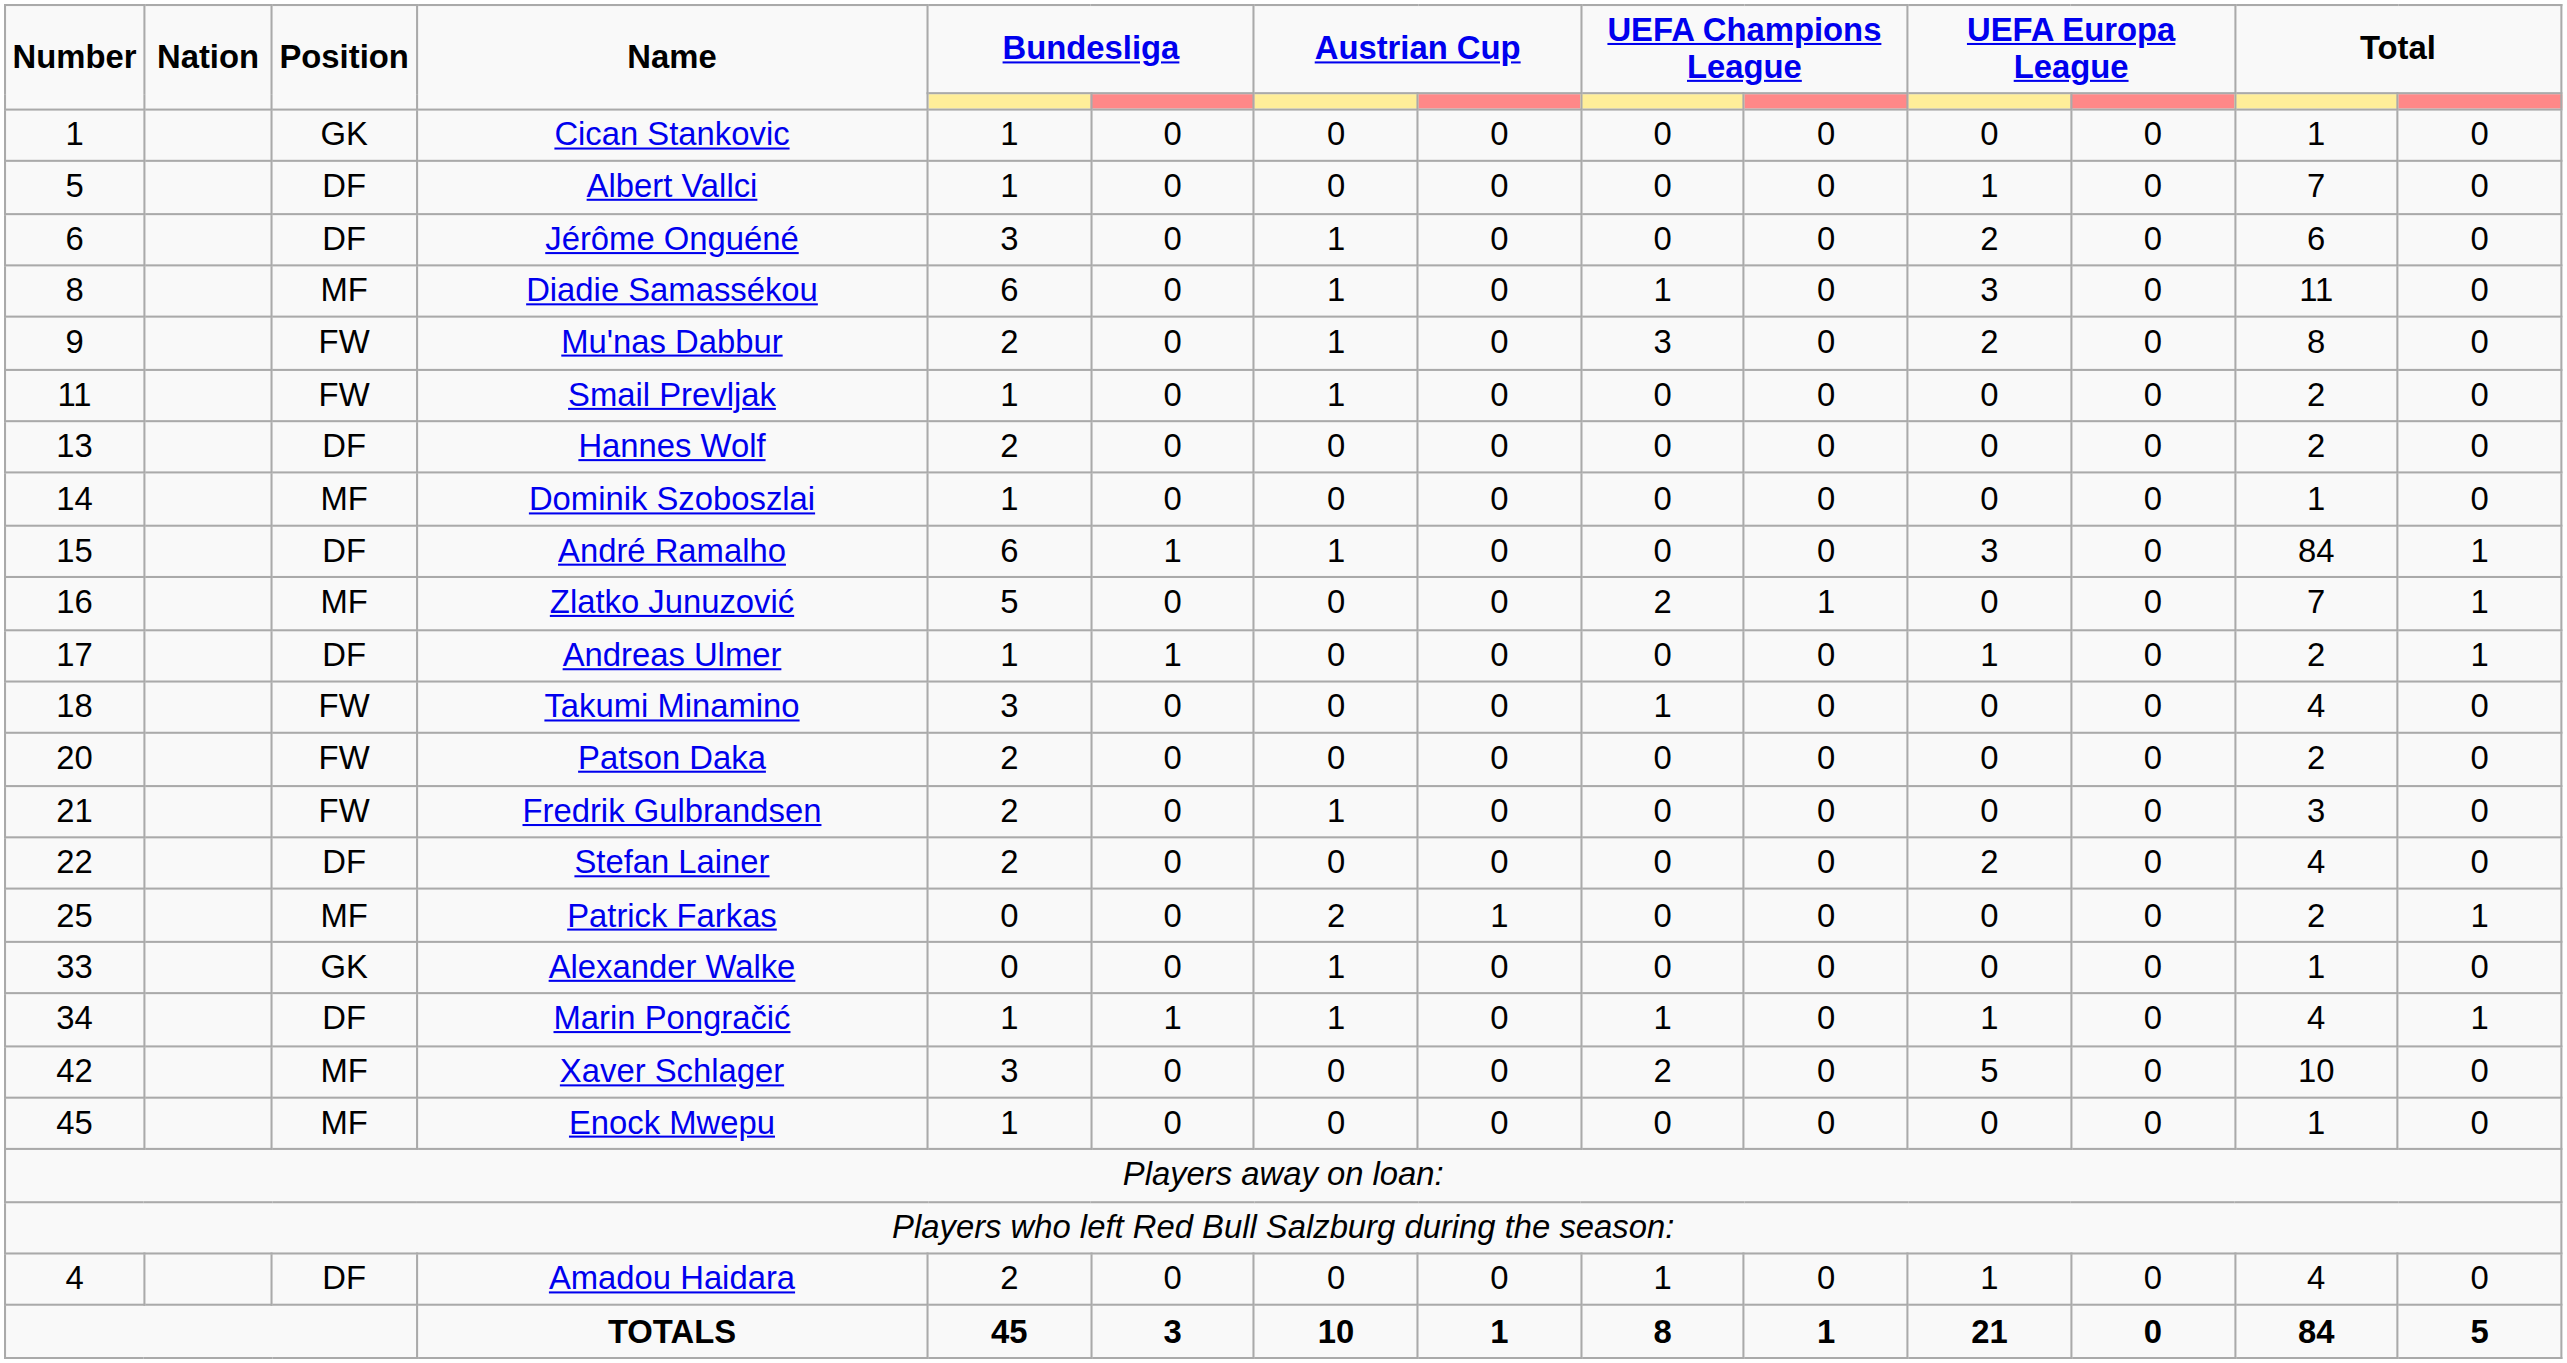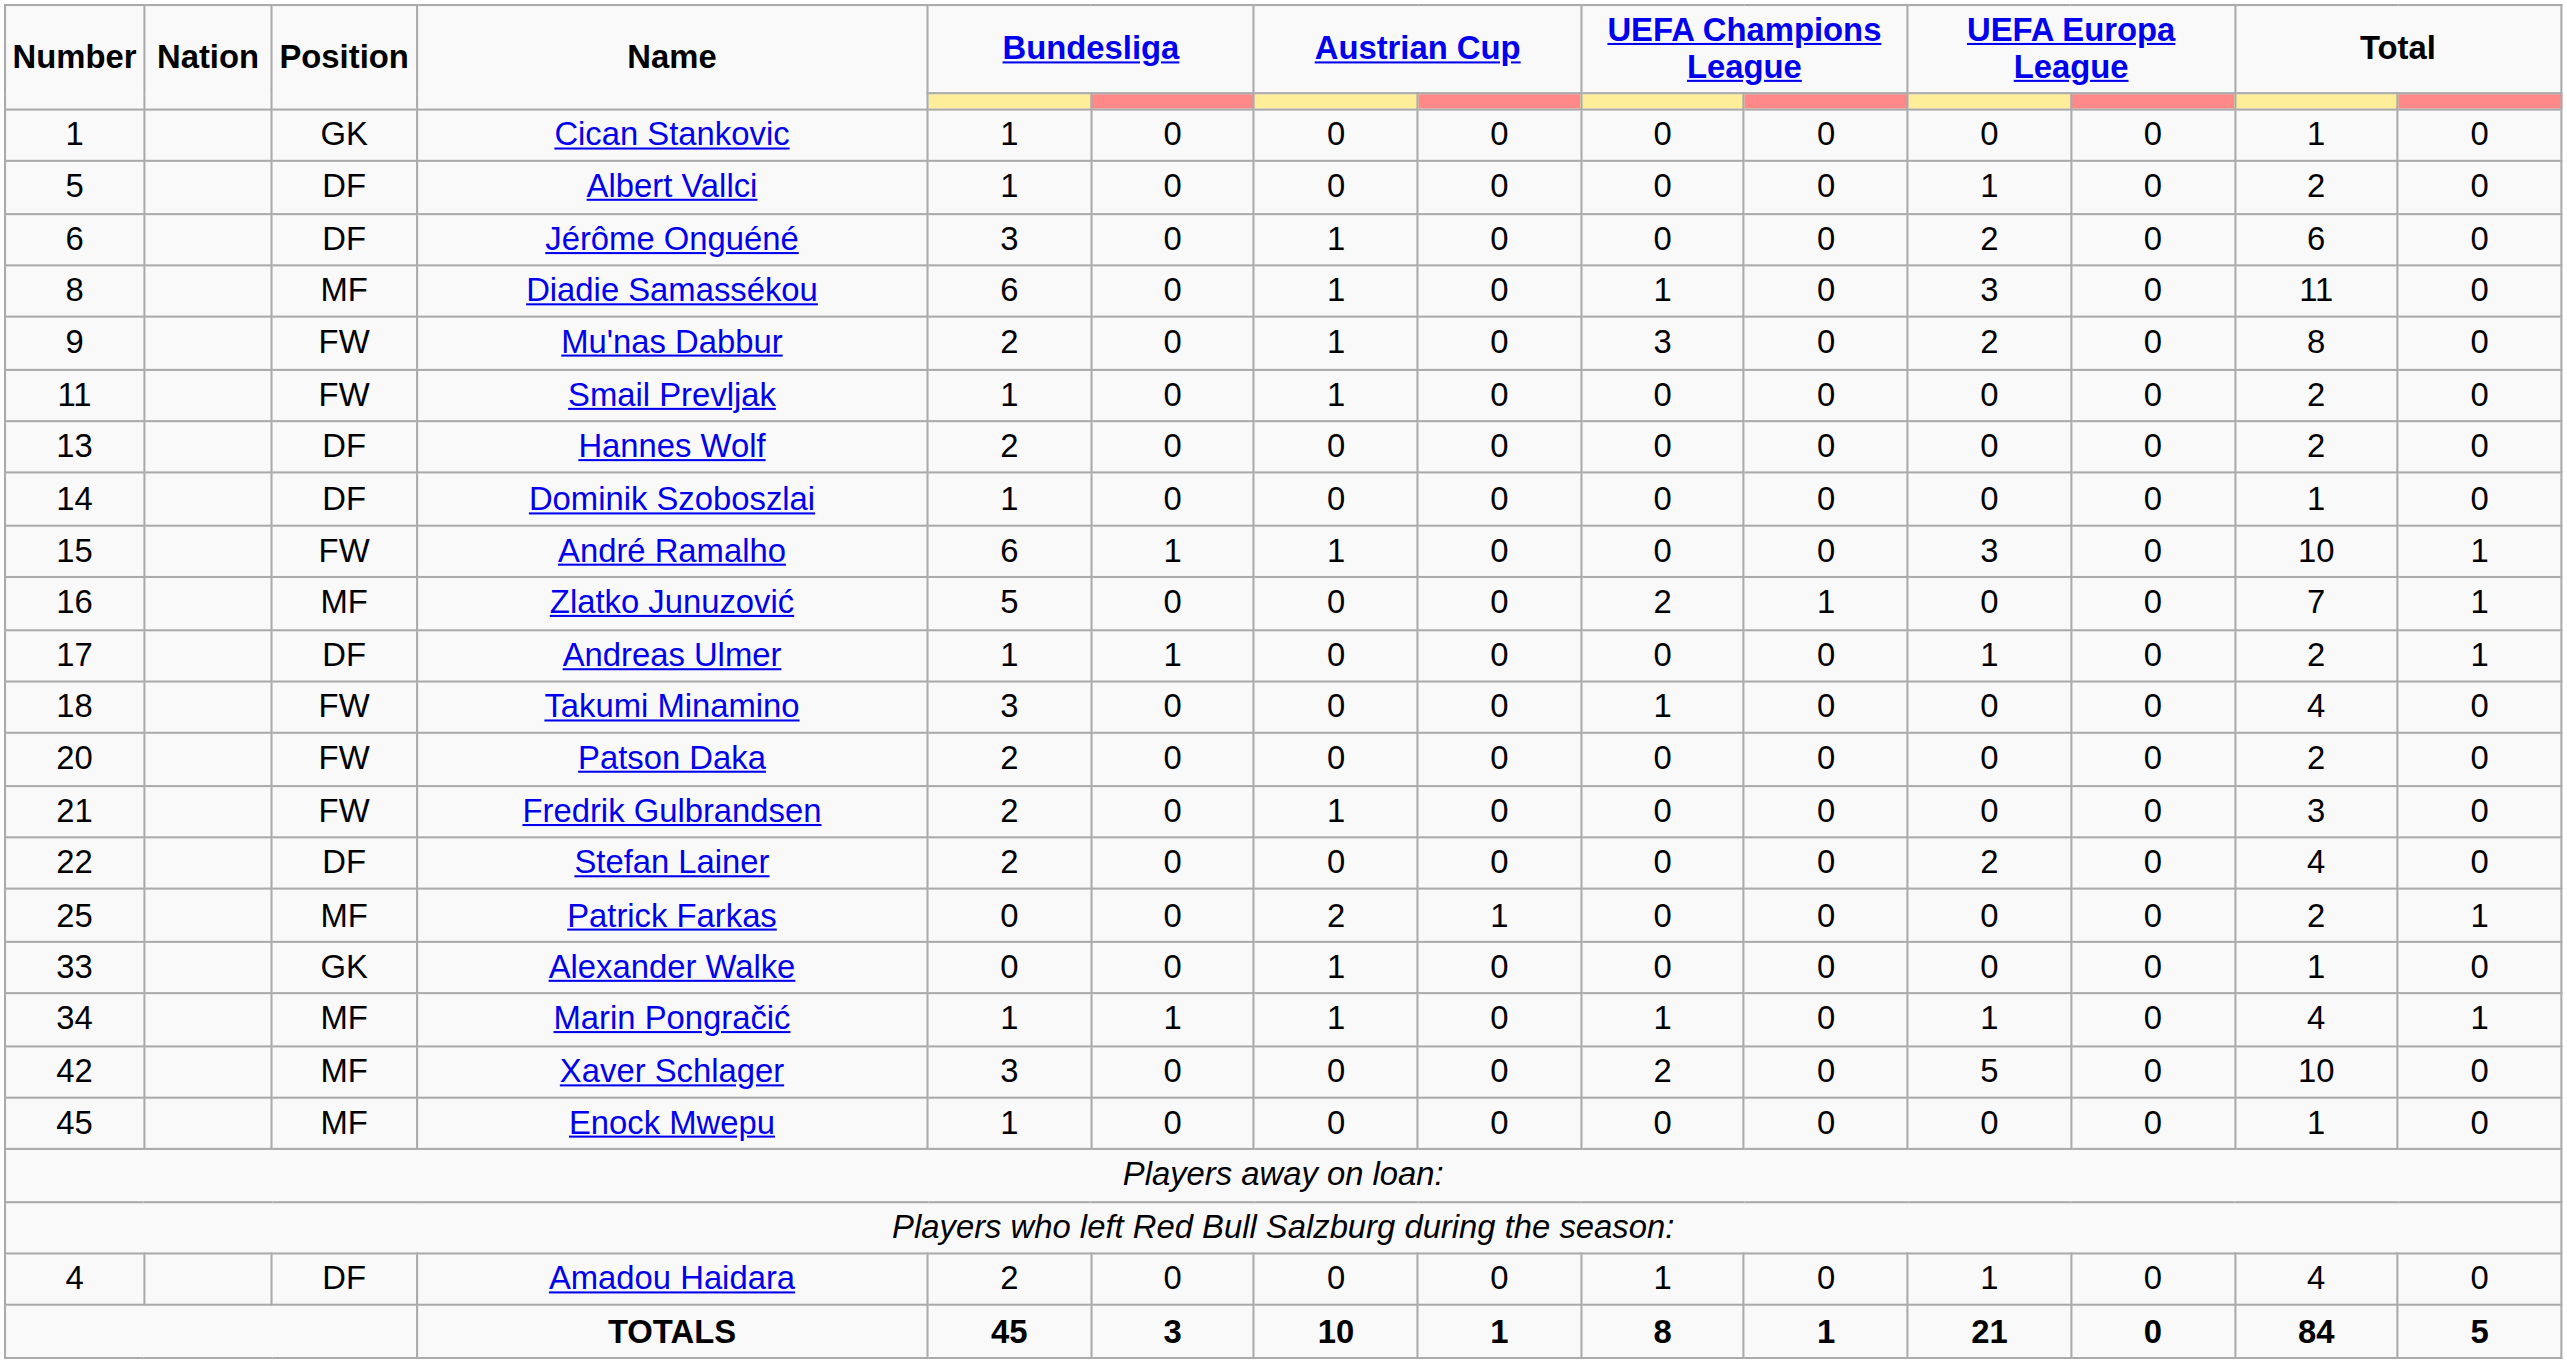Albert Vallci | column 13: 7 -> 2
Dominik Szoboszlai | Position: MF -> DF
André Ramalho | Position: DF -> FW
André Ramalho | column 13: 84 -> 10
Marin Pongračić | Position: DF -> MF
